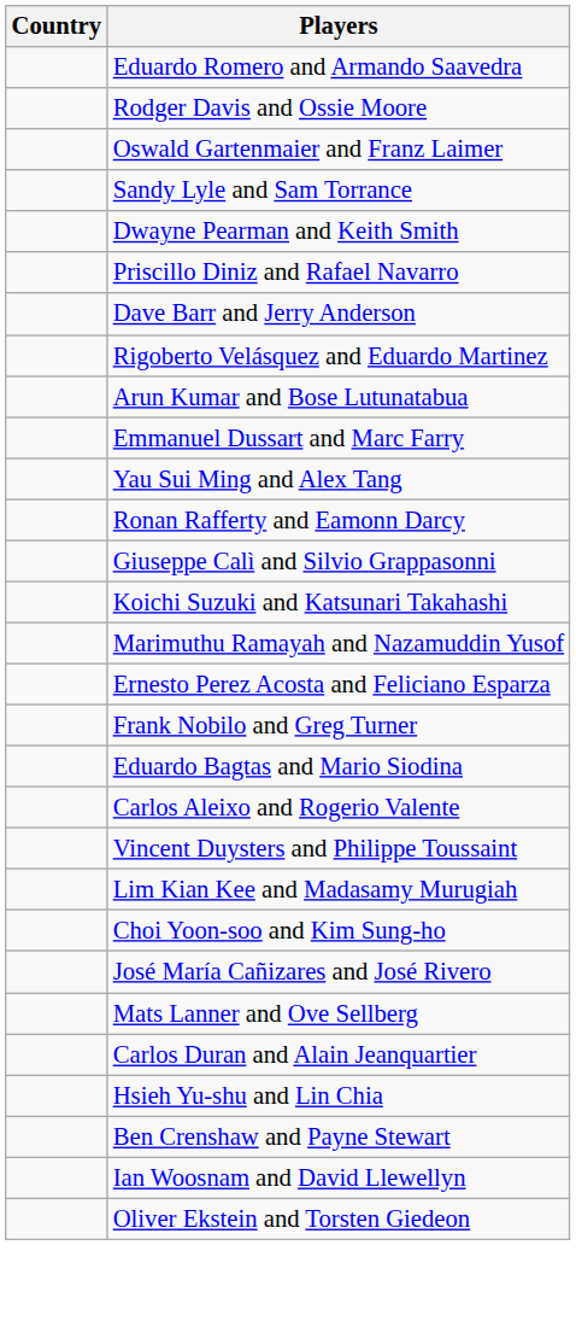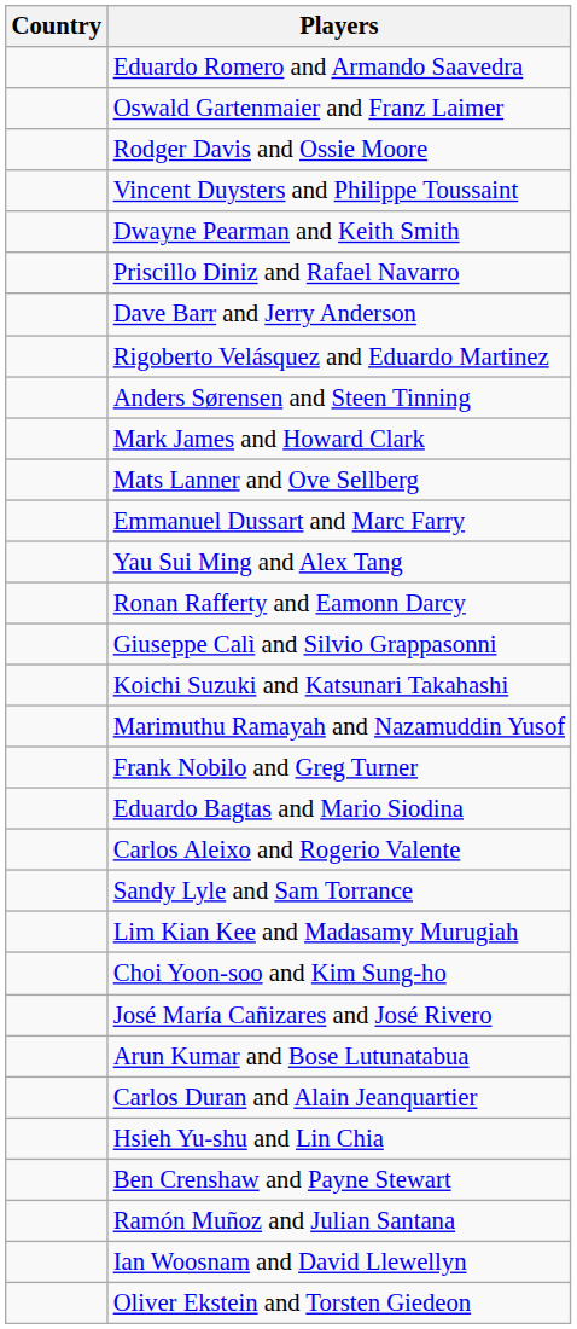rows swapped: Oswald Gartenmaier and Franz Laimer <-> Rodger Davis and Ossie Moore
rows swapped: Vincent Duysters and Philippe Toussaint <-> Sandy Lyle and Sam Torrance
+ row: Anders Sørensen and Steen Tinning
+ row: Mark James and Howard Clark
rows swapped: Arun Kumar and Bose Lutunatabua <-> Mats Lanner and Ove Sellberg
- row: Ernesto Perez Acosta and Feliciano Esparza
+ row: Ramón Muñoz and Julian Santana
